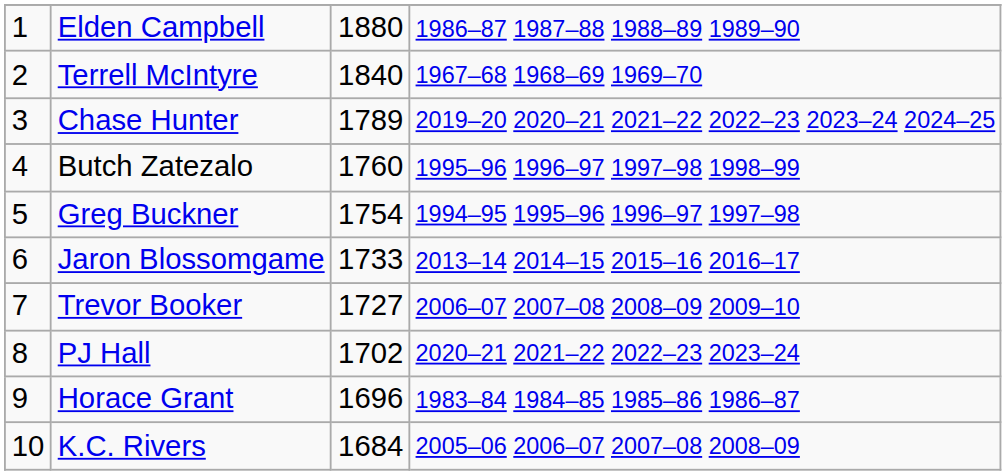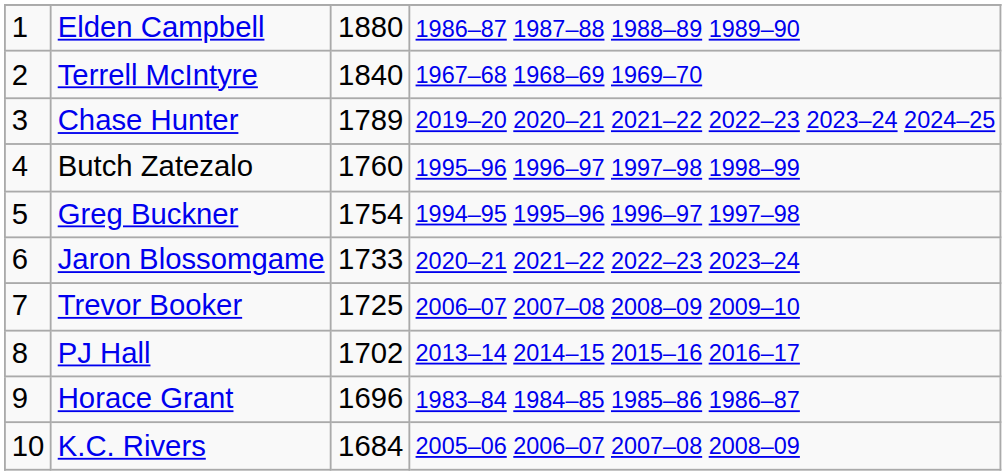Jaron Blossomgame | column 4: 2013–14 2014–15 2015–16 2016–17 -> 2020–21 2021–22 2022–23 2023–24
Trevor Booker | column 3: 1727 -> 1725
PJ Hall | column 4: 2020–21 2021–22 2022–23 2023–24 -> 2013–14 2014–15 2015–16 2016–17
